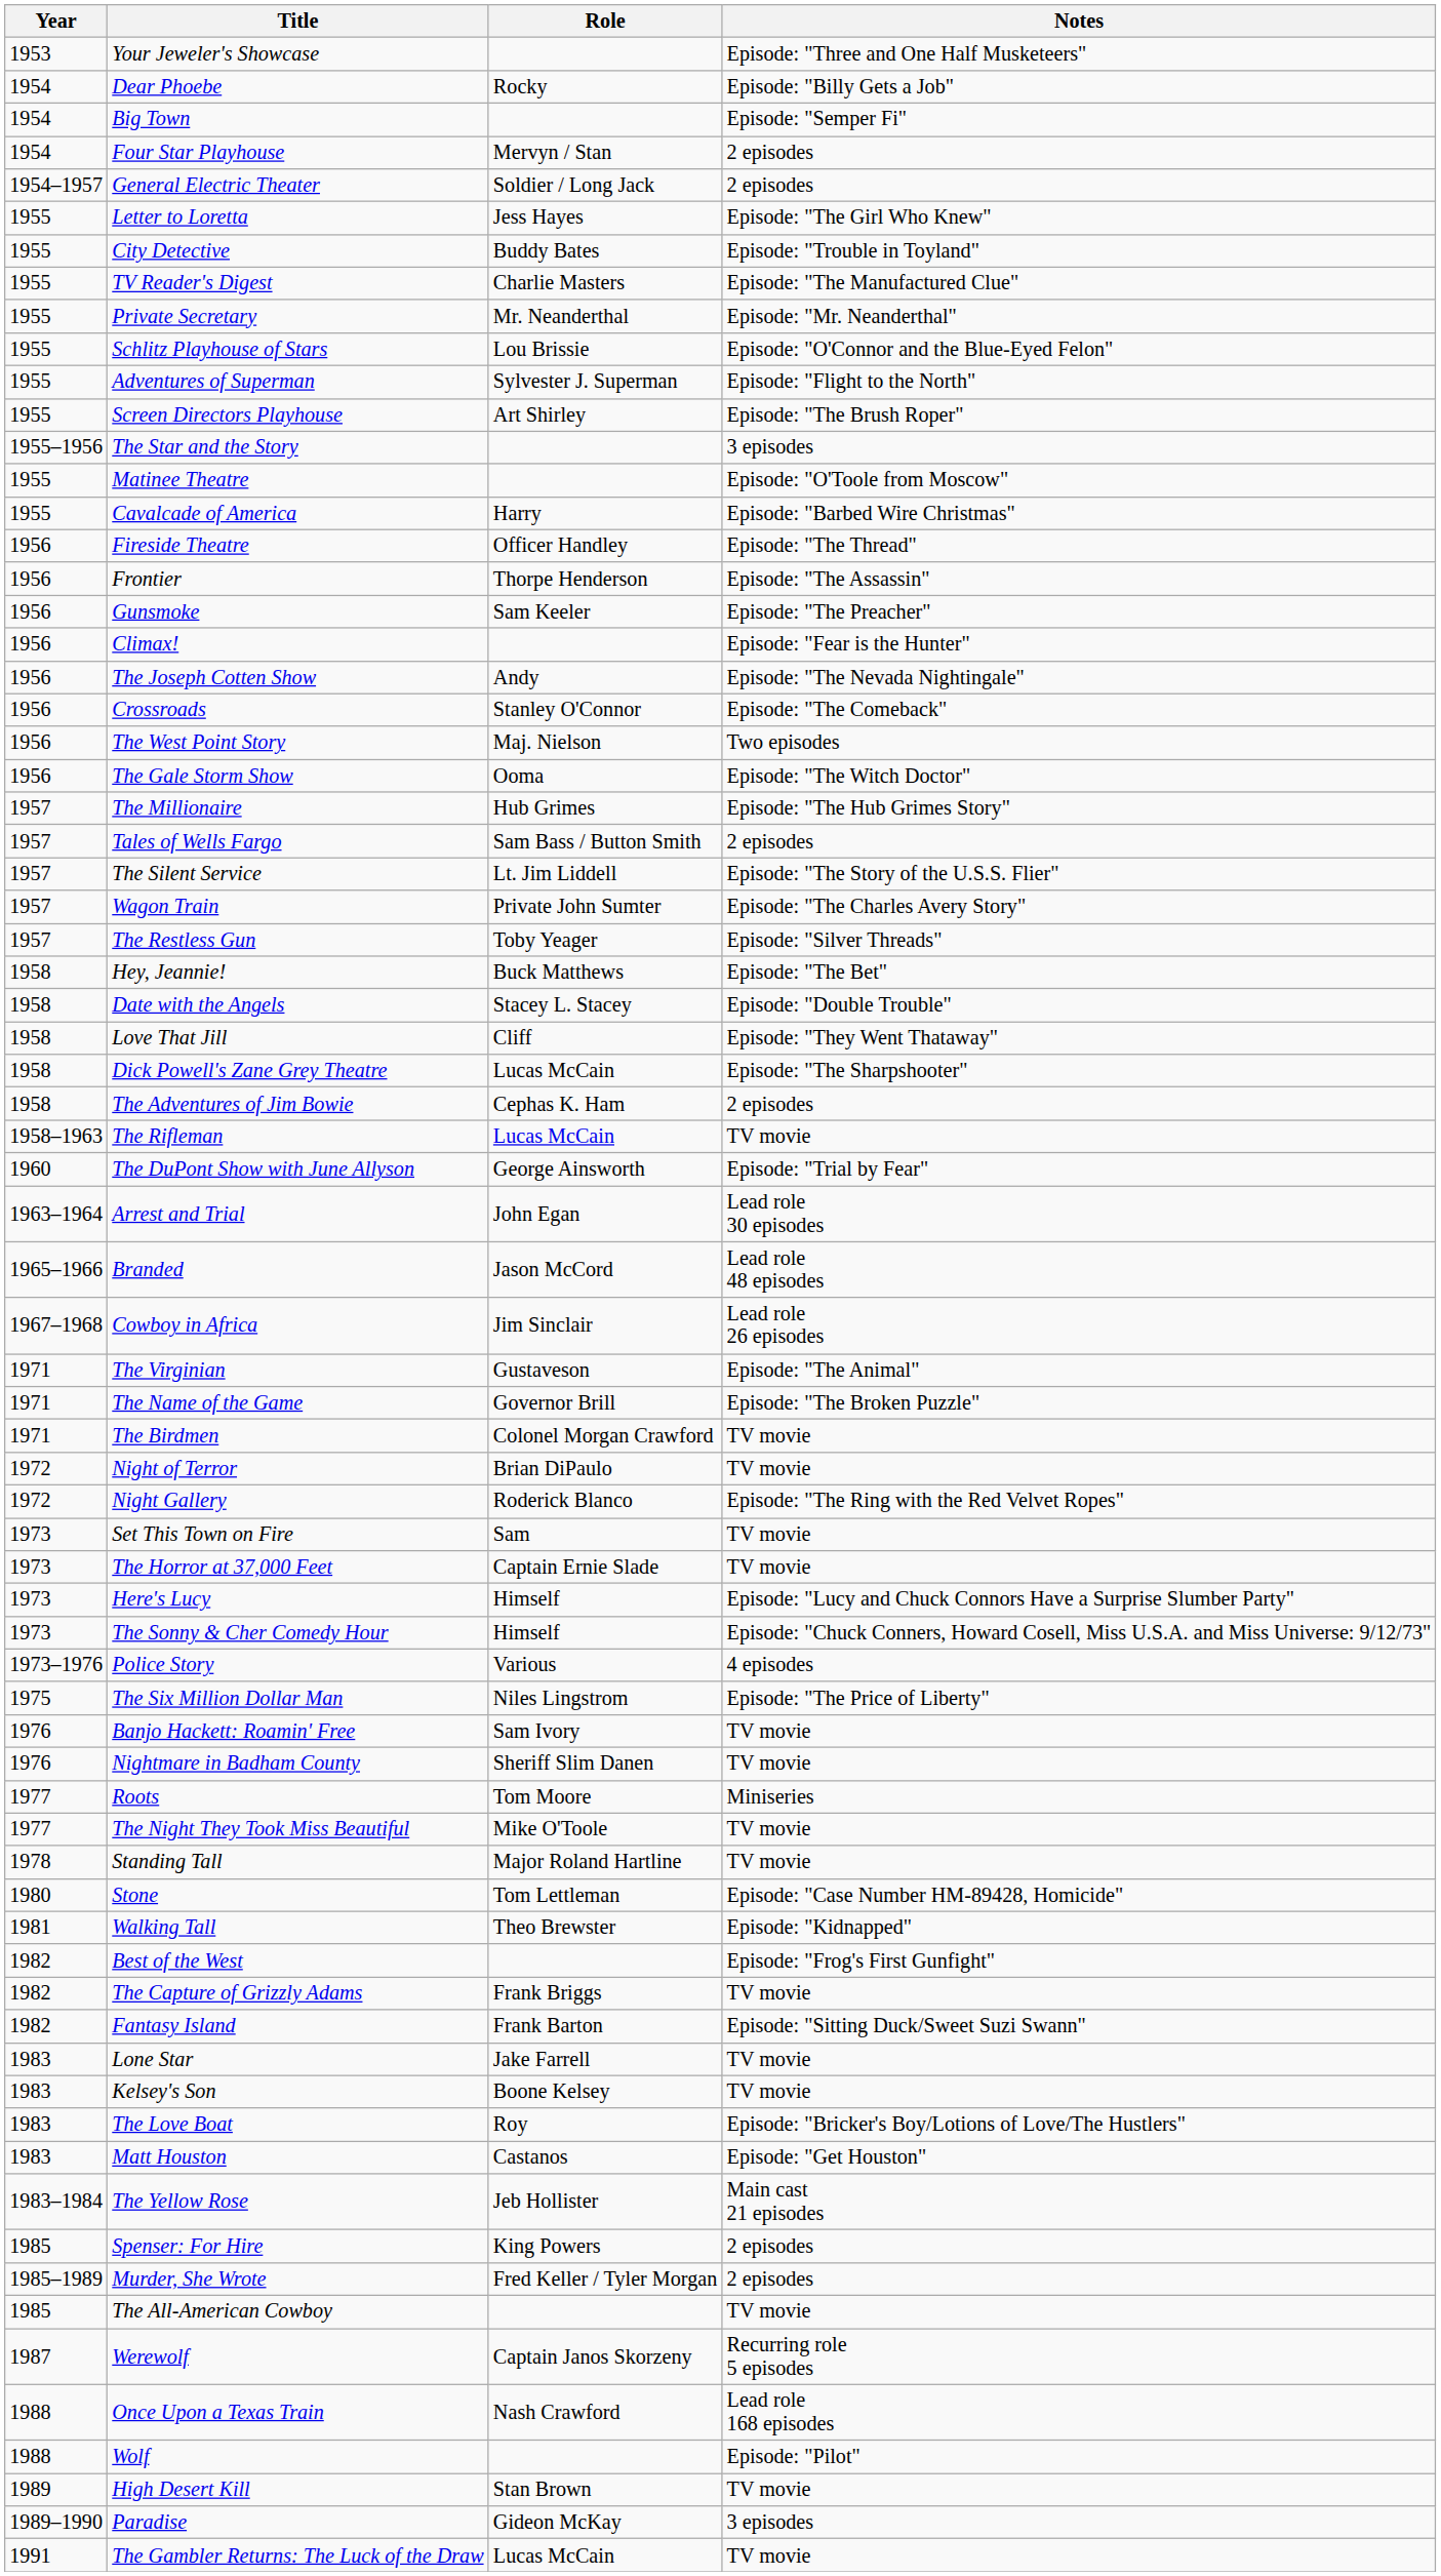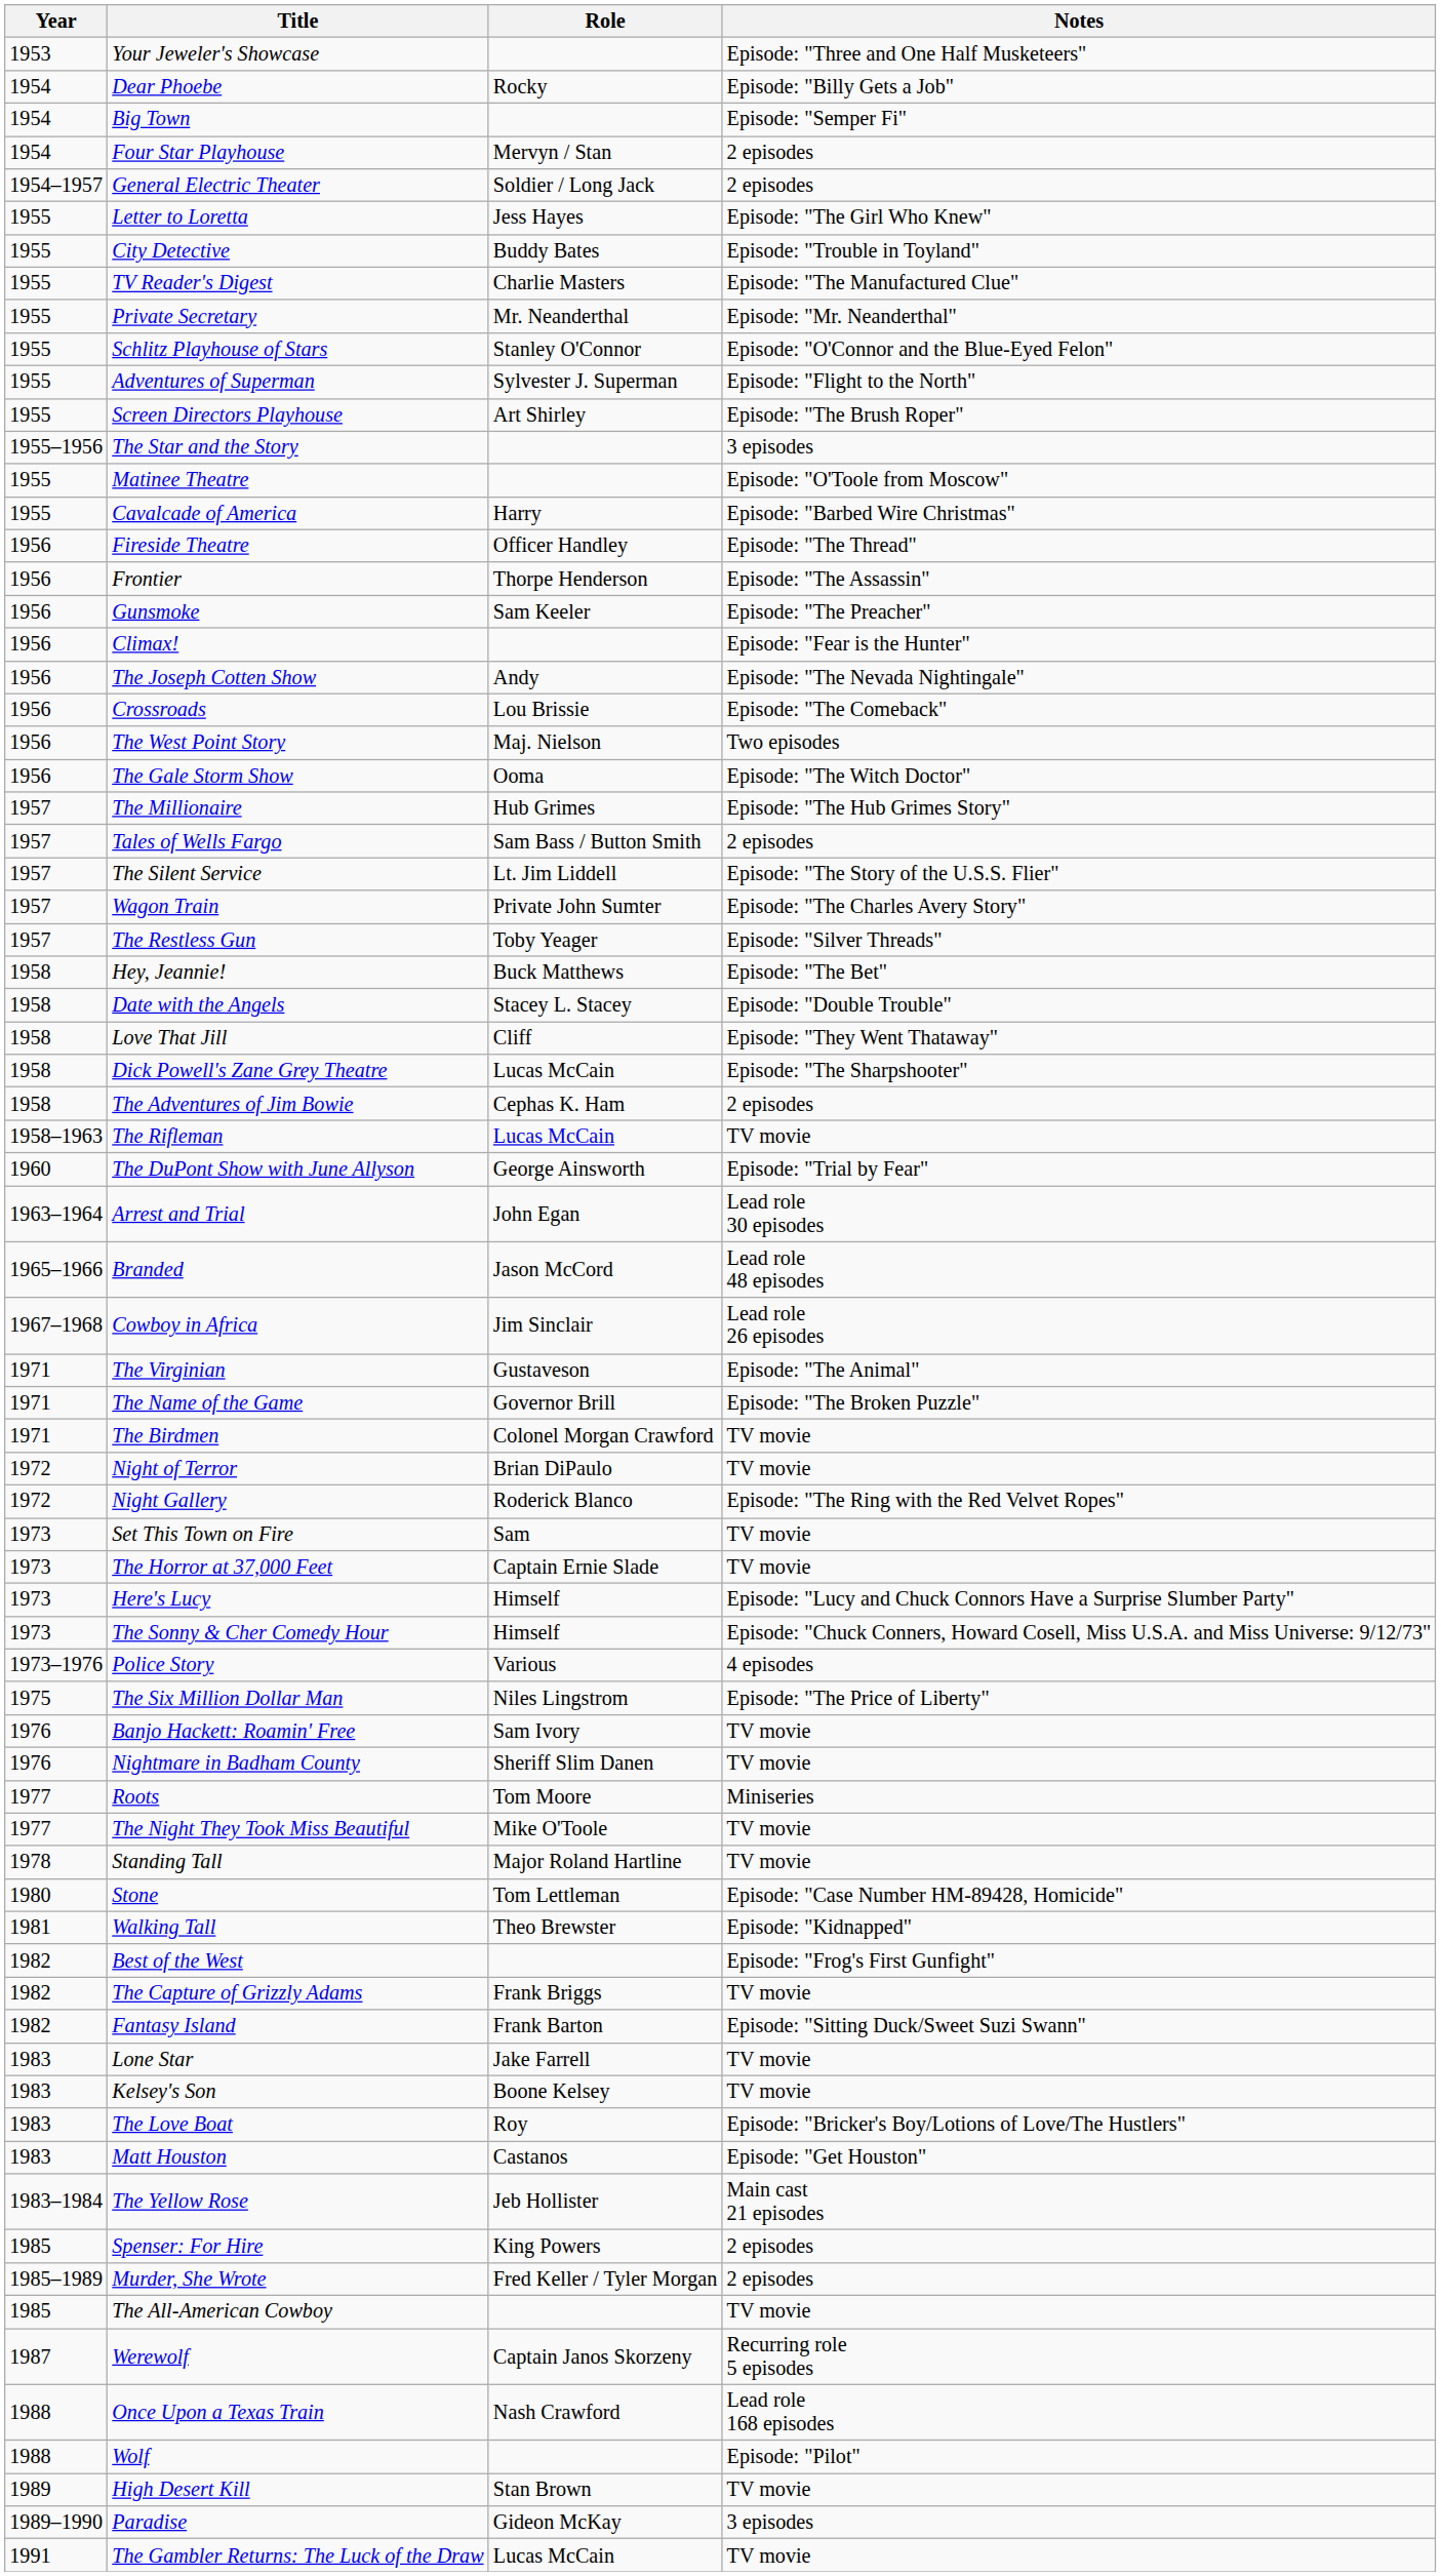Schlitz Playhouse of Stars | Role: Lou Brissie -> Stanley O'Connor
Crossroads | Role: Stanley O'Connor -> Lou Brissie
